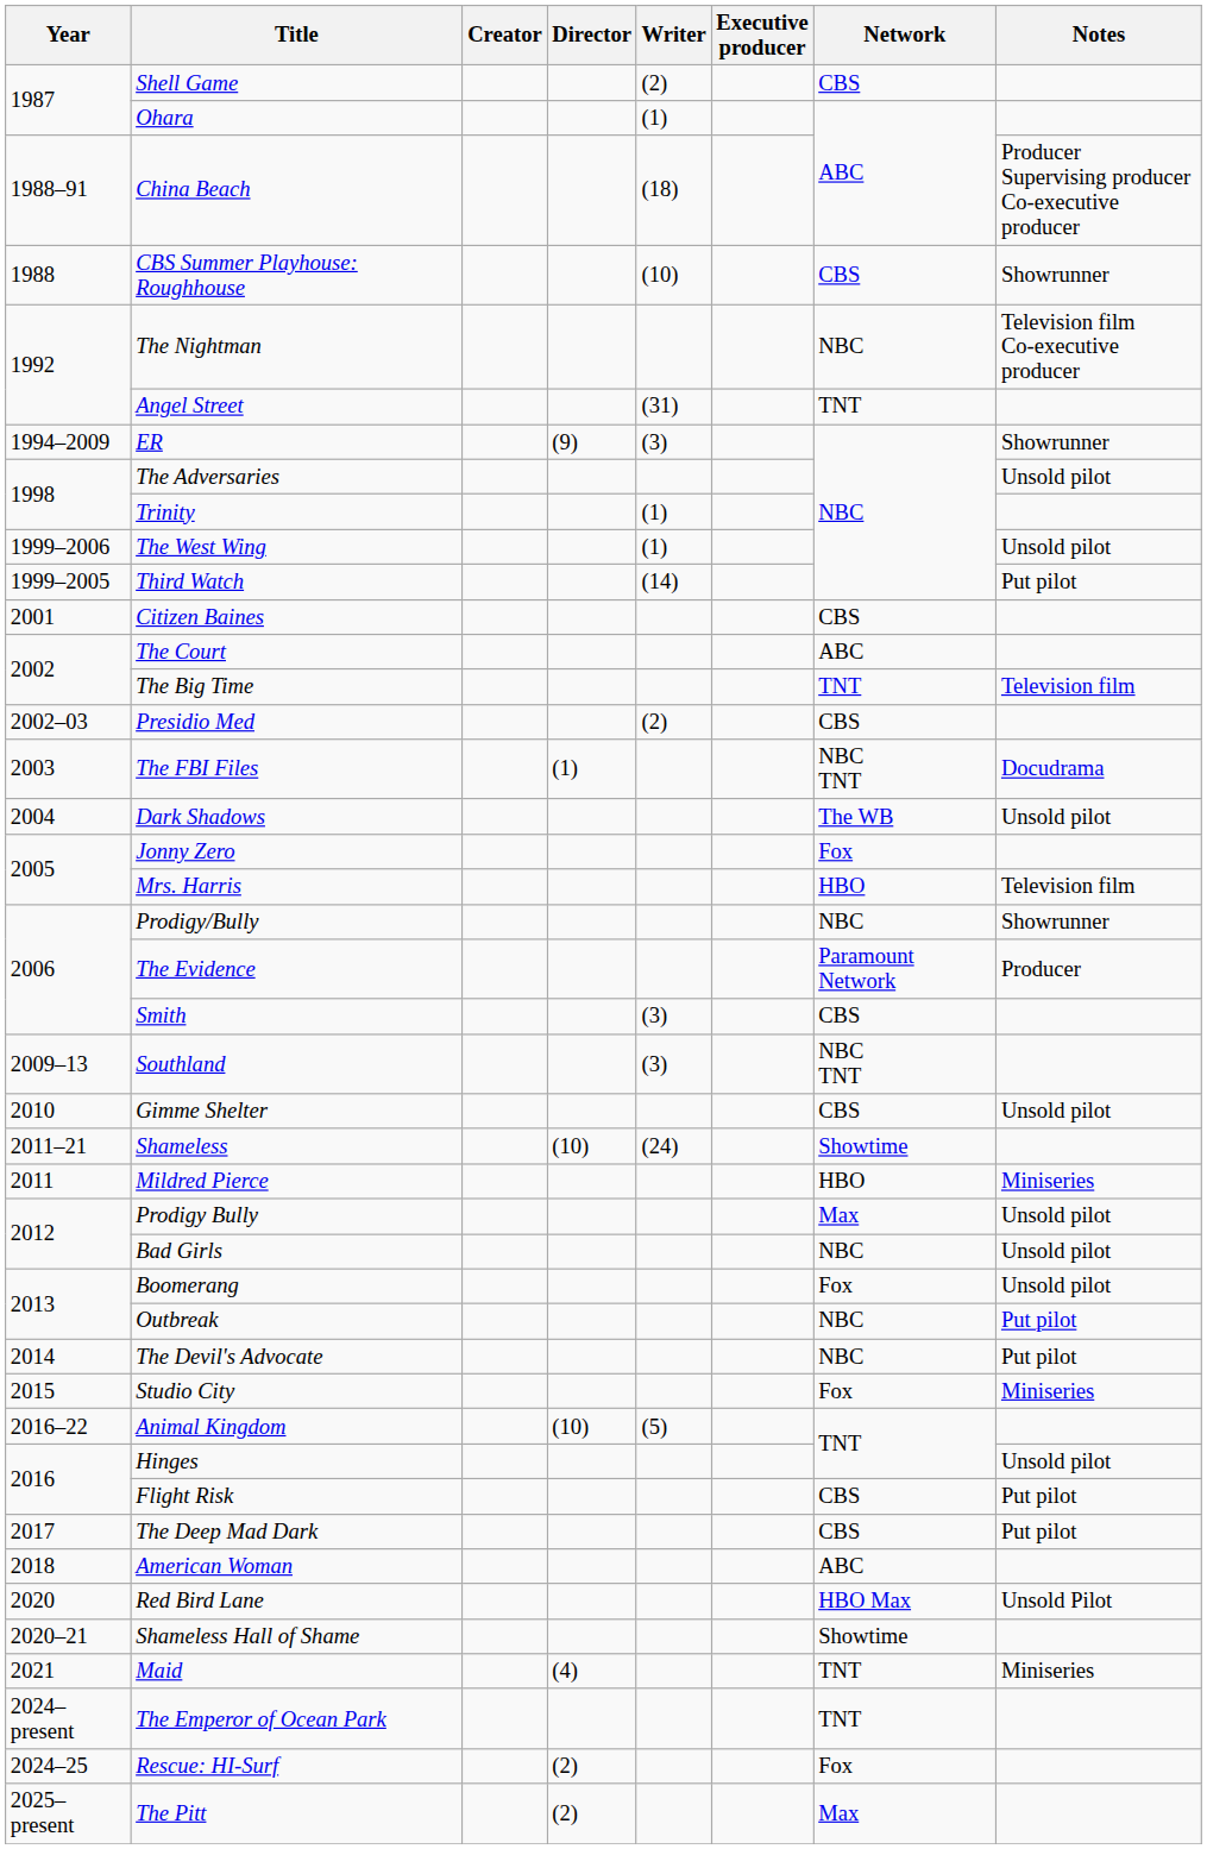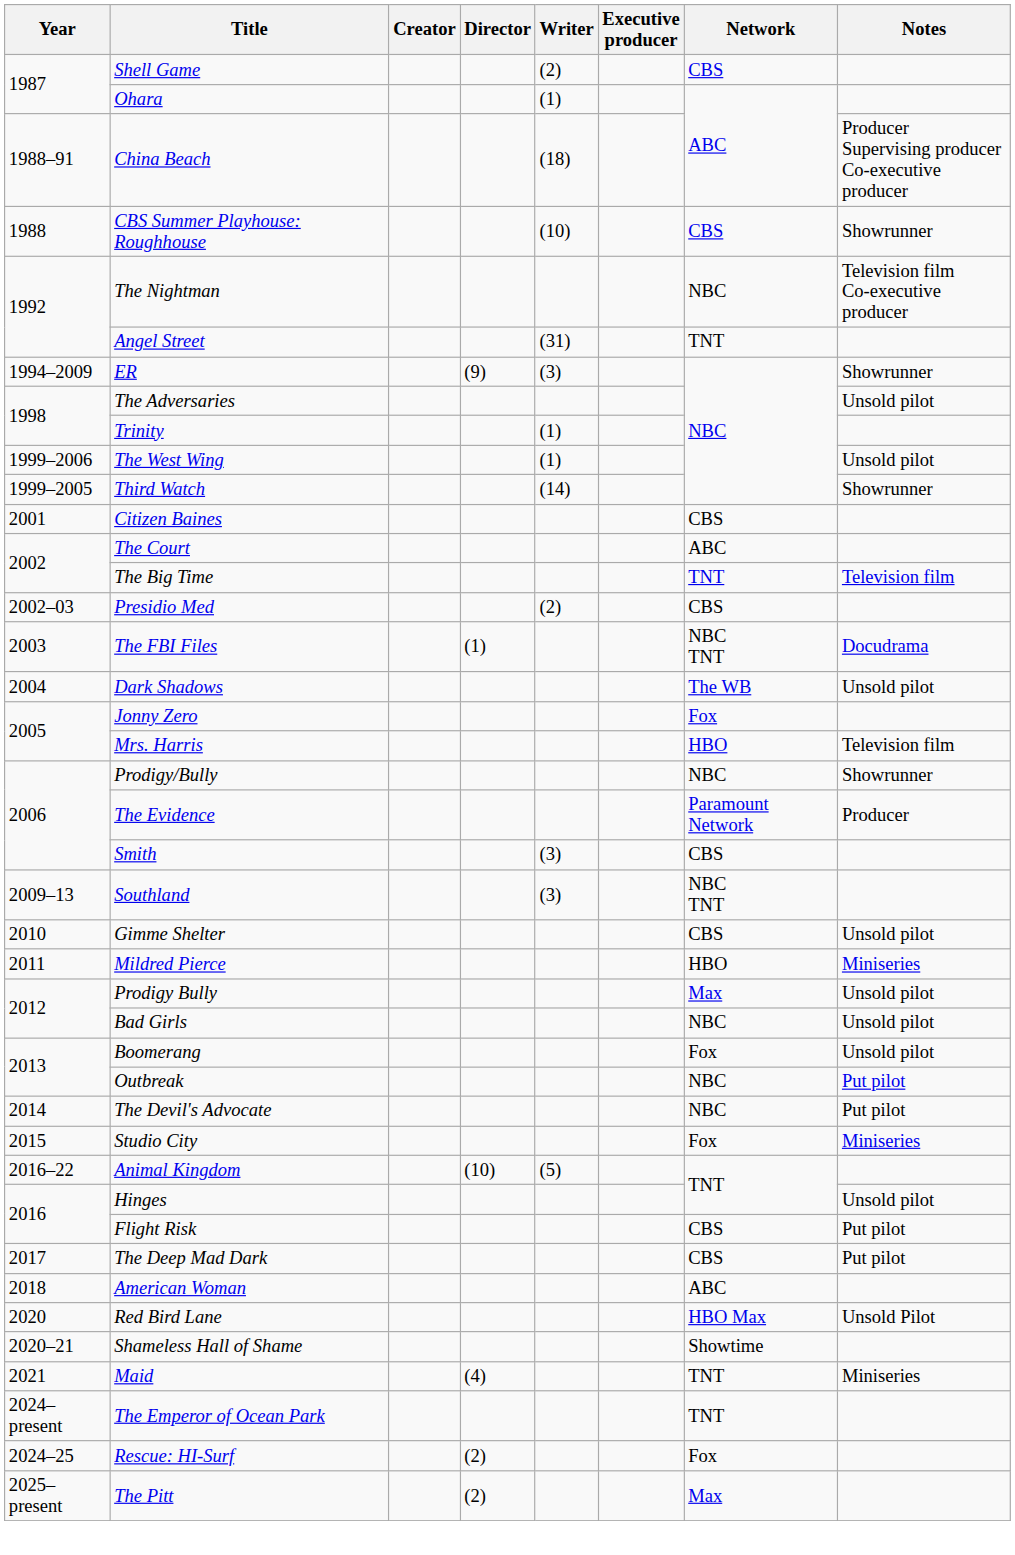Third Watch | Notes: Put pilot -> Showrunner
- row: 2011–21 | Shameless | (10) | (24) | Showtime
